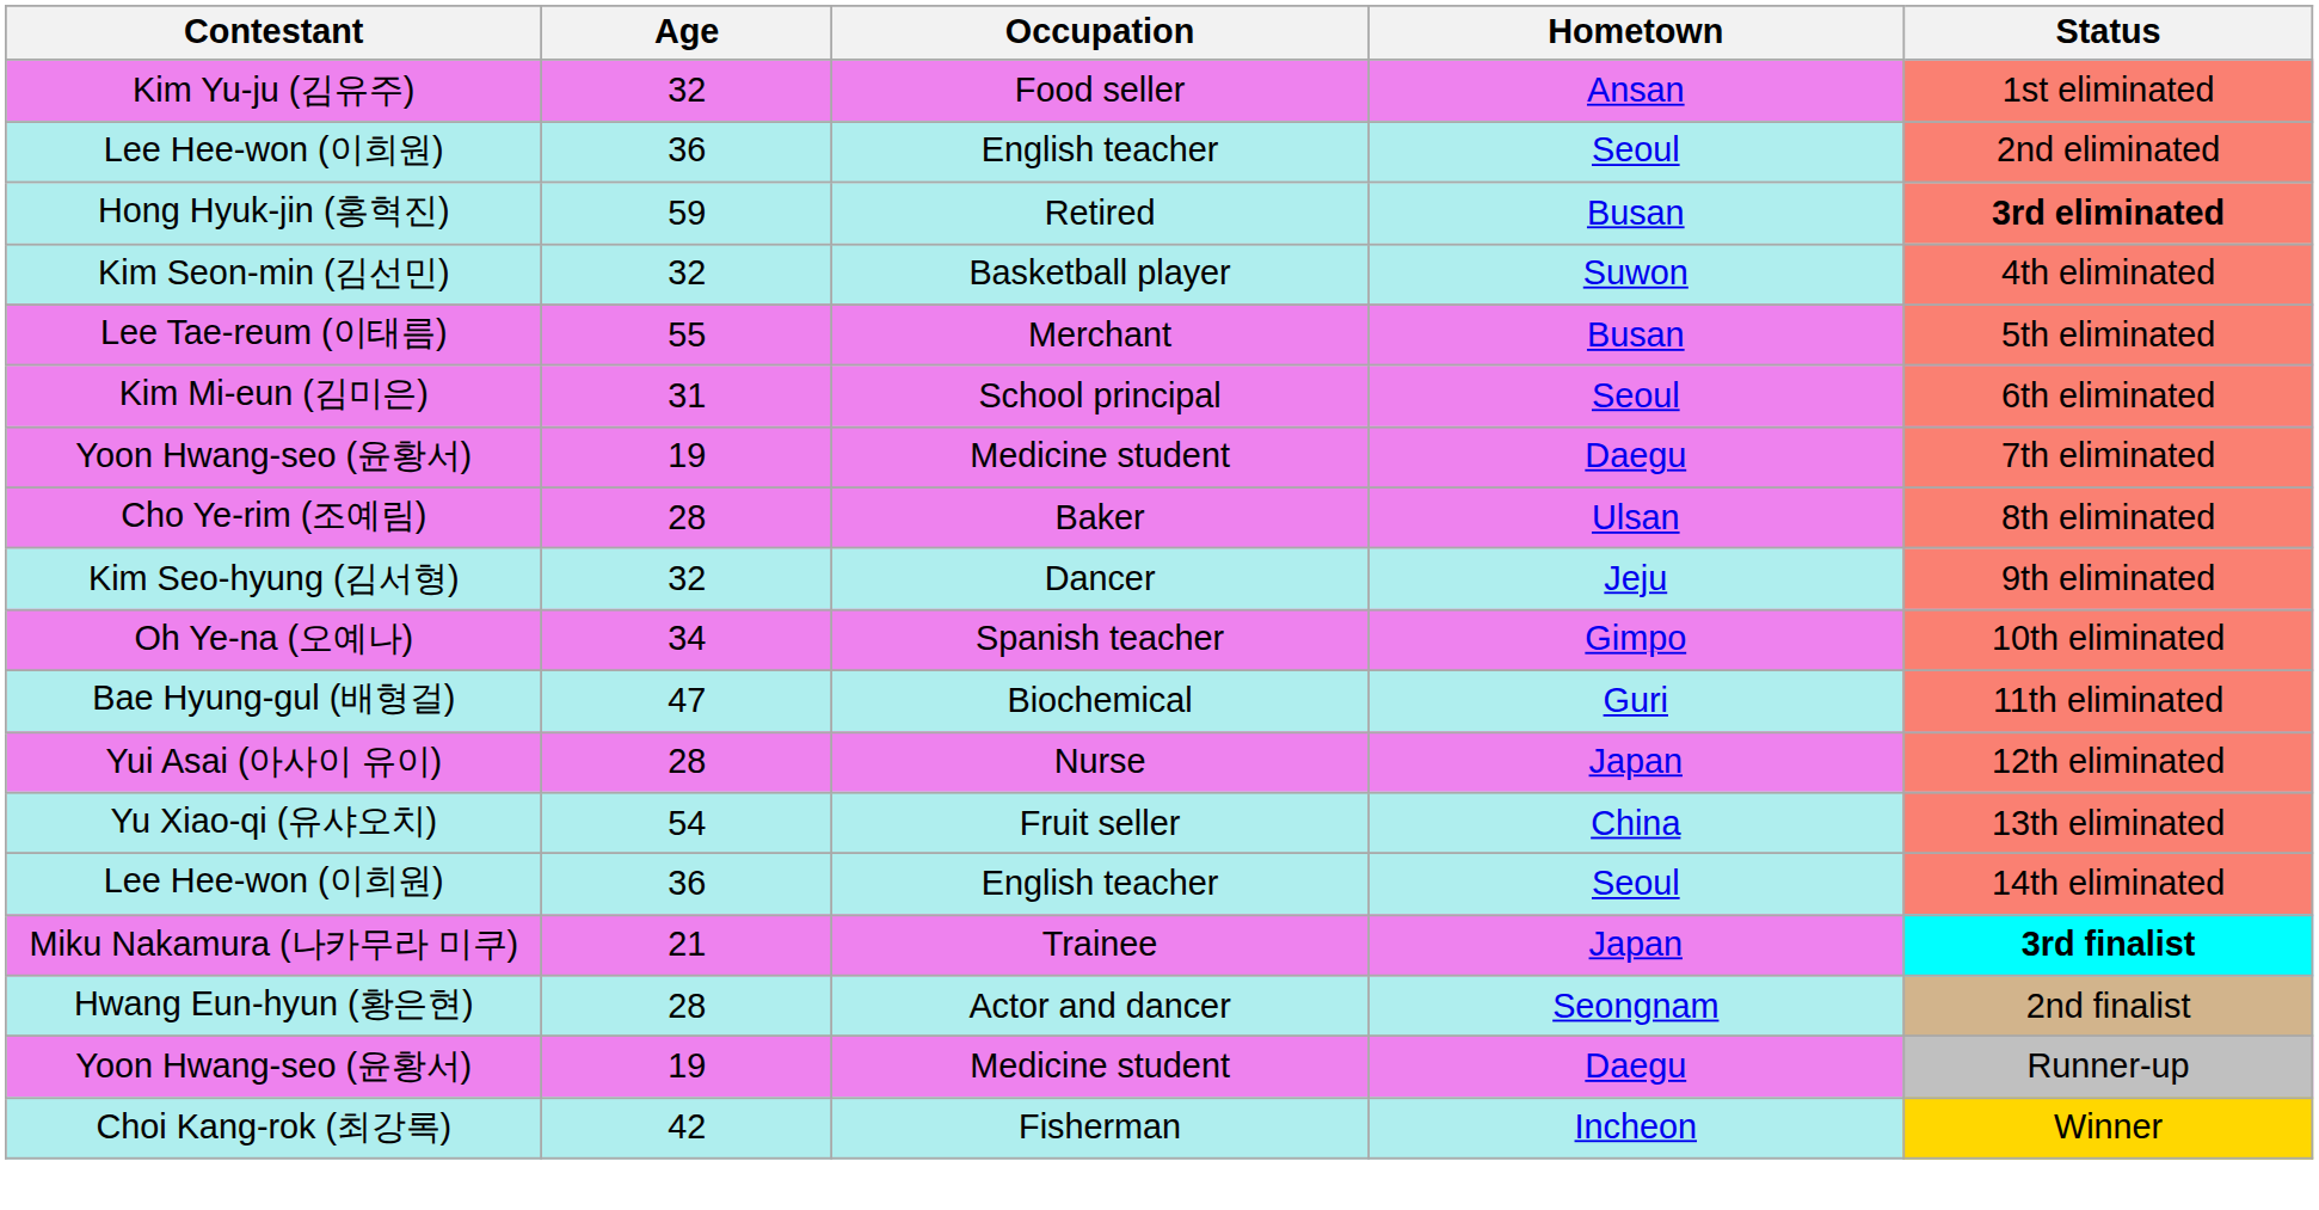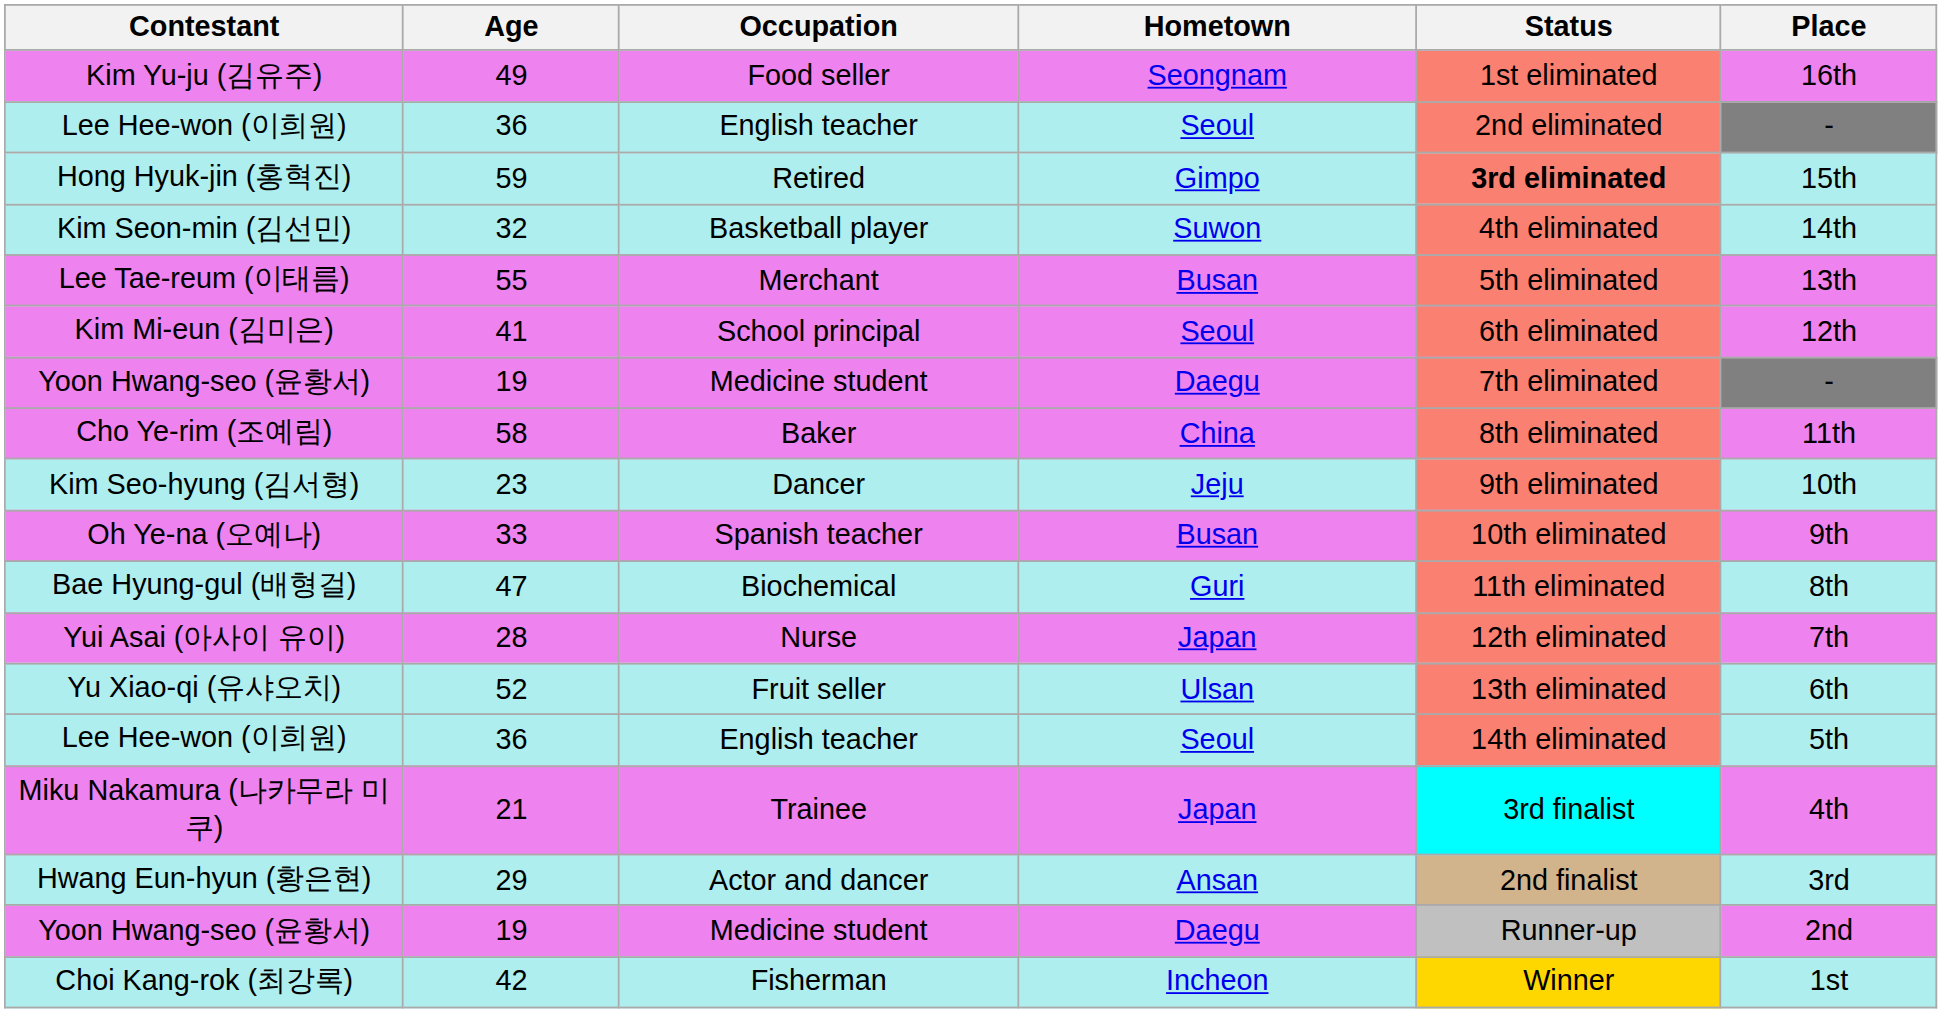+ column: Place | 16th | - | 15th | 14th | 13th | 12th | - | 11th | 10th | 9th | 8th | 7th | 6th | 5th | 4th | 3rd | 2nd | 1st
Kim Yu-ju (김유주) | Age: 32 -> 49
Kim Yu-ju (김유주) | Hometown: Ansan -> Seongnam
Hong Hyuk-jin (홍혁진) | Hometown: Busan -> Gimpo
Kim Mi-eun (김미은) | Age: 31 -> 41
Cho Ye-rim (조예림) | Age: 28 -> 58
Cho Ye-rim (조예림) | Hometown: Ulsan -> China
Kim Seo-hyung (김서형) | Age: 32 -> 23
Oh Ye-na (오예나) | Age: 34 -> 33
Oh Ye-na (오예나) | Hometown: Gimpo -> Busan
Yu Xiao-qi (유샤오치) | Age: 54 -> 52
Yu Xiao-qi (유샤오치) | Hometown: China -> Ulsan
Miku Nakamura (나카무라 미쿠) | Status: bold -> normal
Hwang Eun-hyun (황은현) | Age: 28 -> 29
Hwang Eun-hyun (황은현) | Hometown: Seongnam -> Ansan
